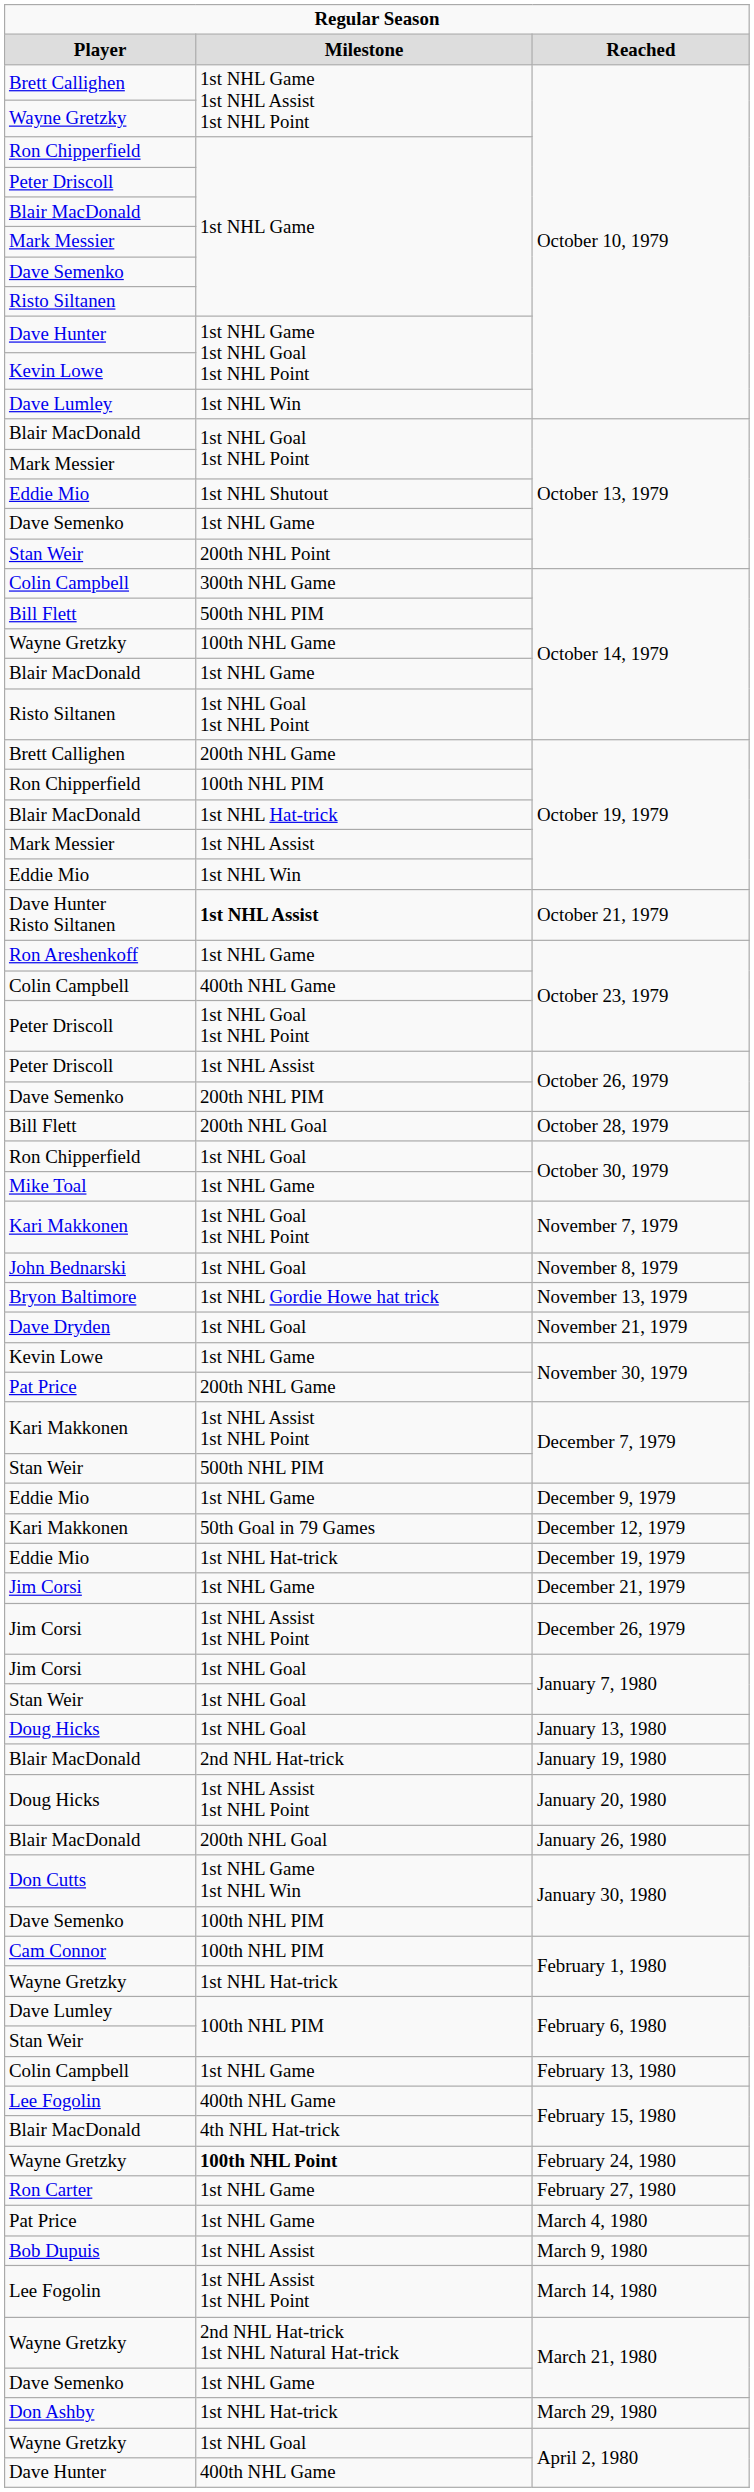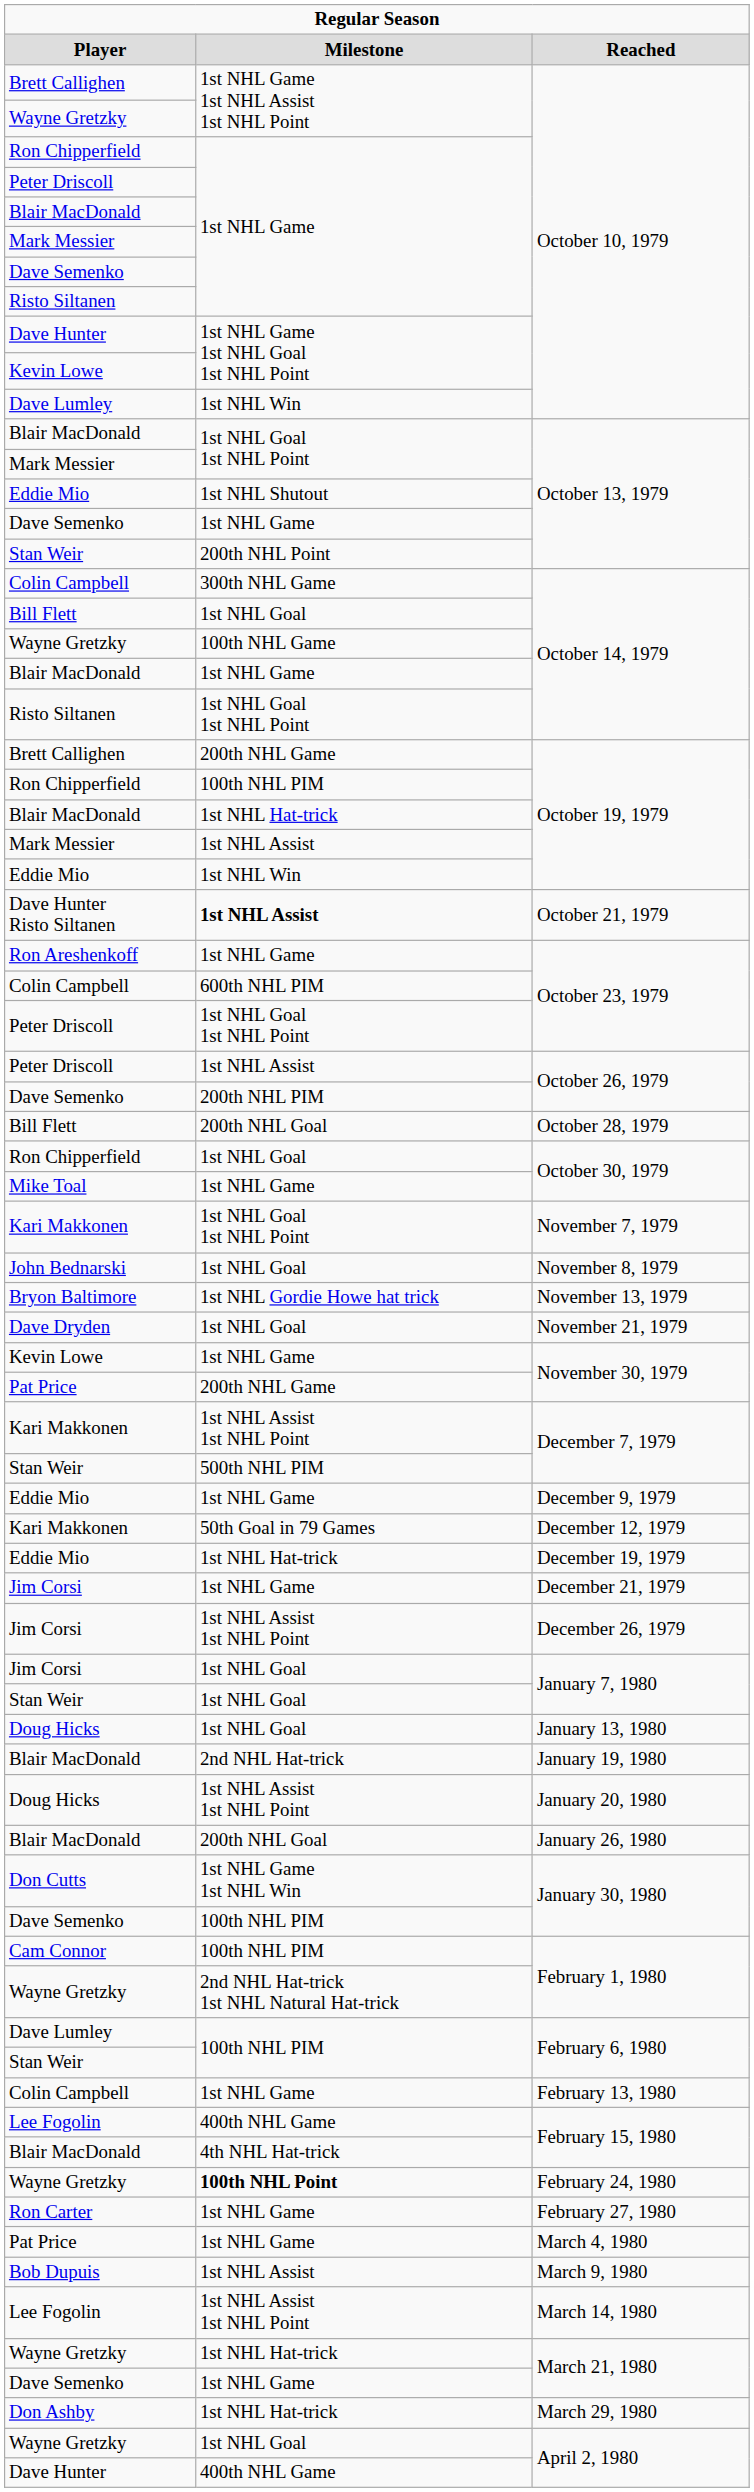Bill Flett / October 14, 1979 | column 2: 500th NHL PIM -> 1st NHL Goal
Colin Campbell / October 23, 1979 | column 2: 400th NHL Game -> 600th NHL PIM
Wayne Gretzky / February 1, 1980 | column 2: 1st NHL Hat-trick -> 2nd NHL Hat-trick 1st NHL Natural Hat-trick
Wayne Gretzky / March 21, 1980 | column 2: 2nd NHL Hat-trick 1st NHL Natural Hat-trick -> 1st NHL Hat-trick
